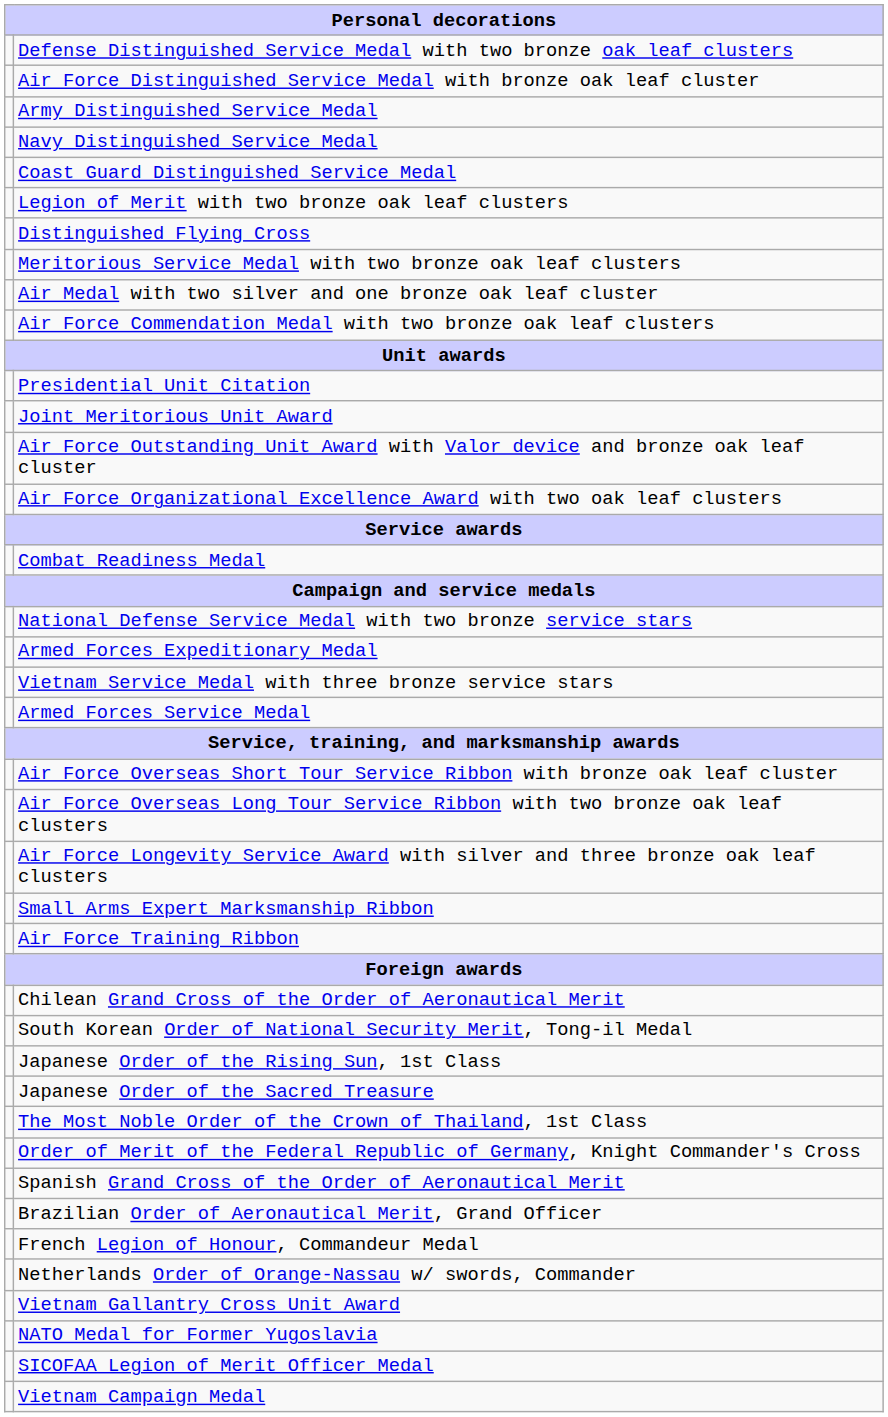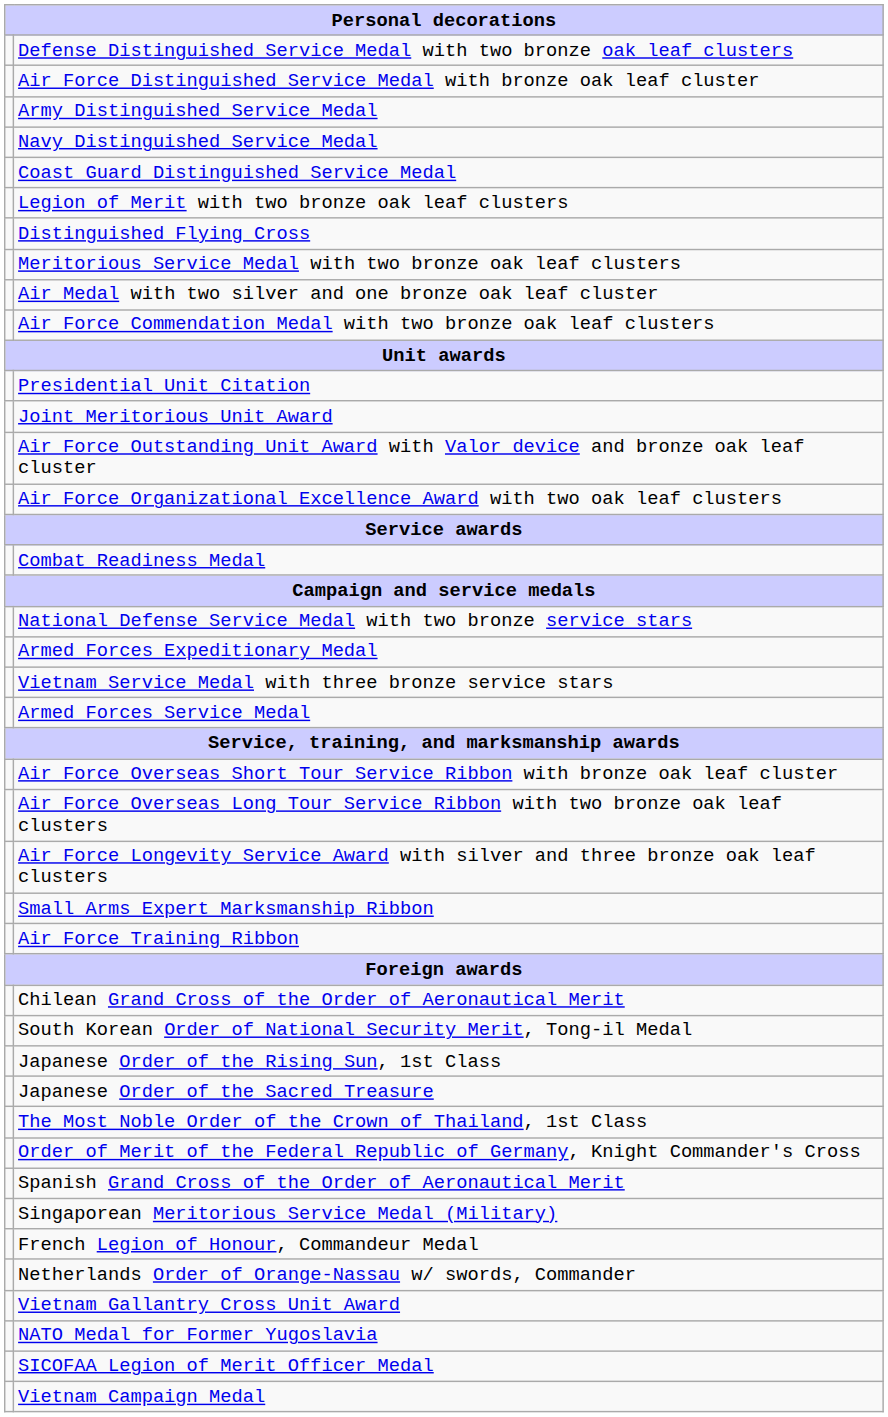+ row: Singaporean Meritorious Service Medal (Military)
- row: Brazilian Order of Aeronautical Merit, Grand Officer
